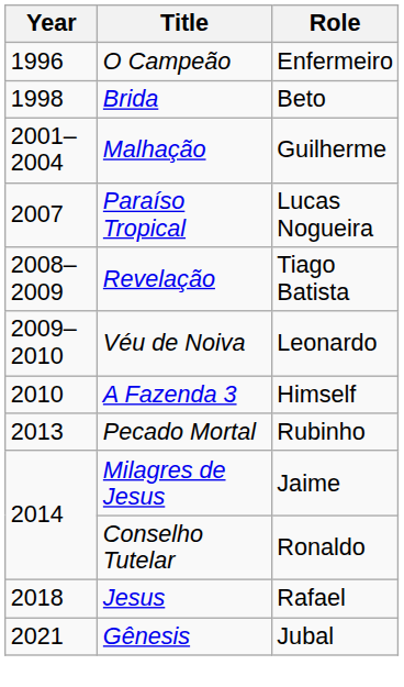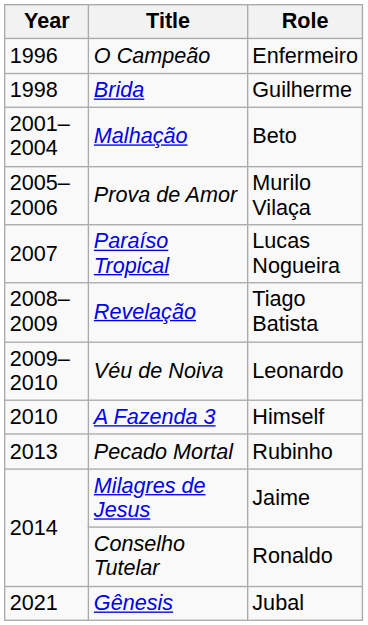Brida | Role: Beto -> Guilherme
Malhação | Role: Guilherme -> Beto
+ row: 2005–2006 | Prova de Amor | Murilo Vilaça
- row: 2018 | Jesus | Rafael
